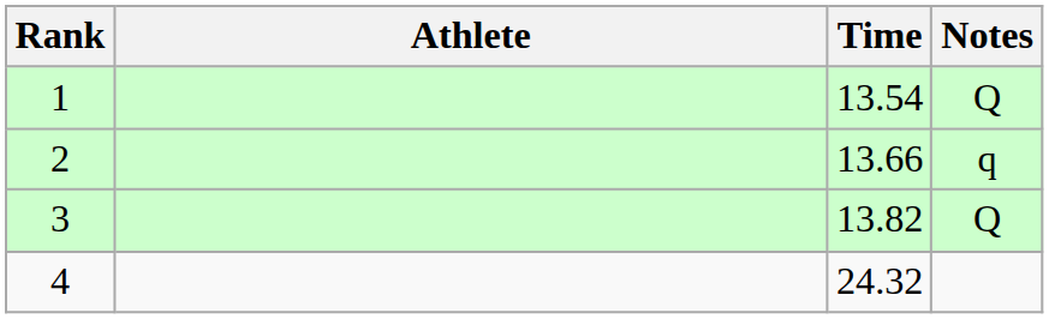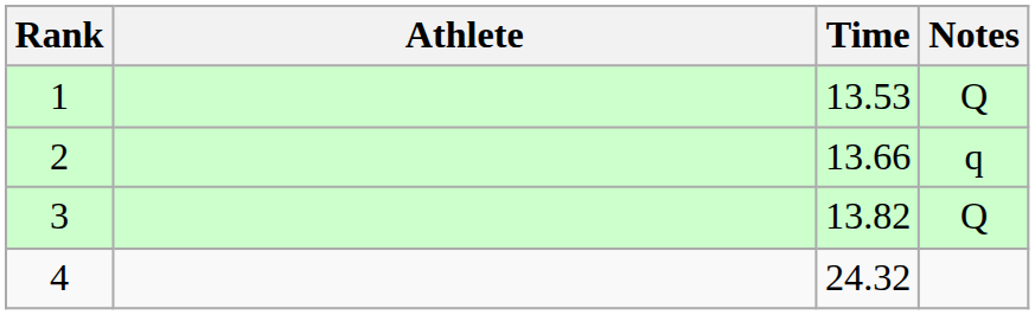1 | Time: 13.54 -> 13.53
